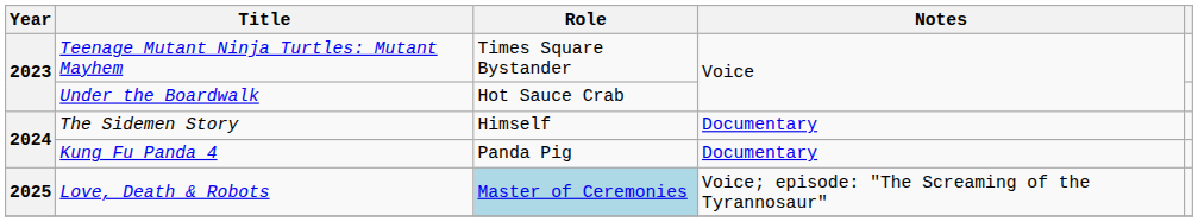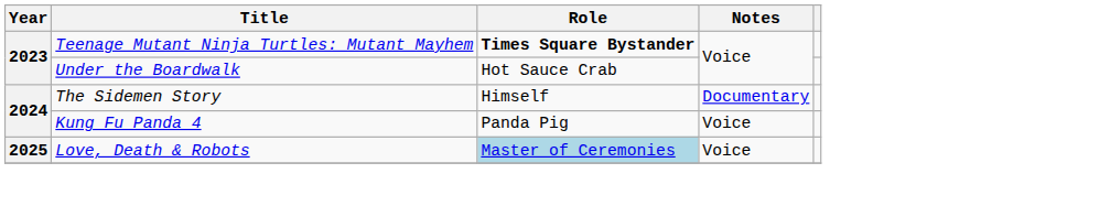Teenage Mutant Ninja Turtles: Mutant Mayhem | Role: normal -> bold
Kung Fu Panda 4 | Notes: Documentary -> Voice
Love, Death & Robots | Notes: Voice; episode: "The Screaming of the Tyrannosaur" -> Voice
